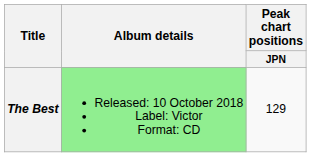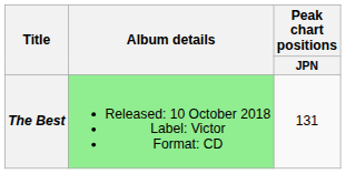The Best | Peak chart positions / JPN: 129 -> 131
